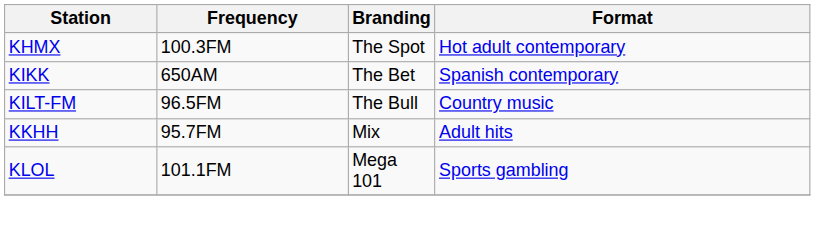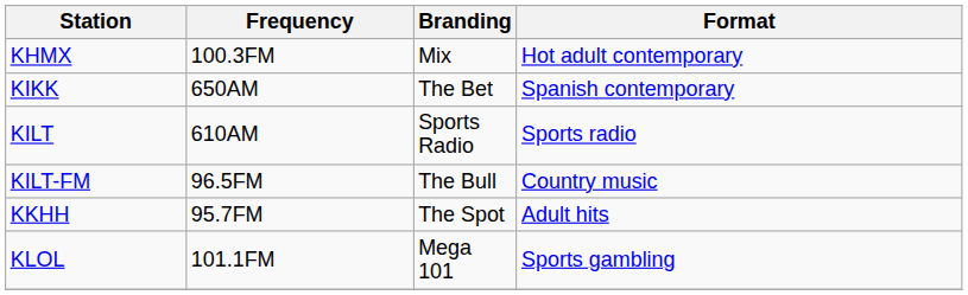KHMX | Branding: The Spot -> Mix
+ row: KILT | 610AM | Sports Radio | Sports radio
KKHH | Branding: Mix -> The Spot
